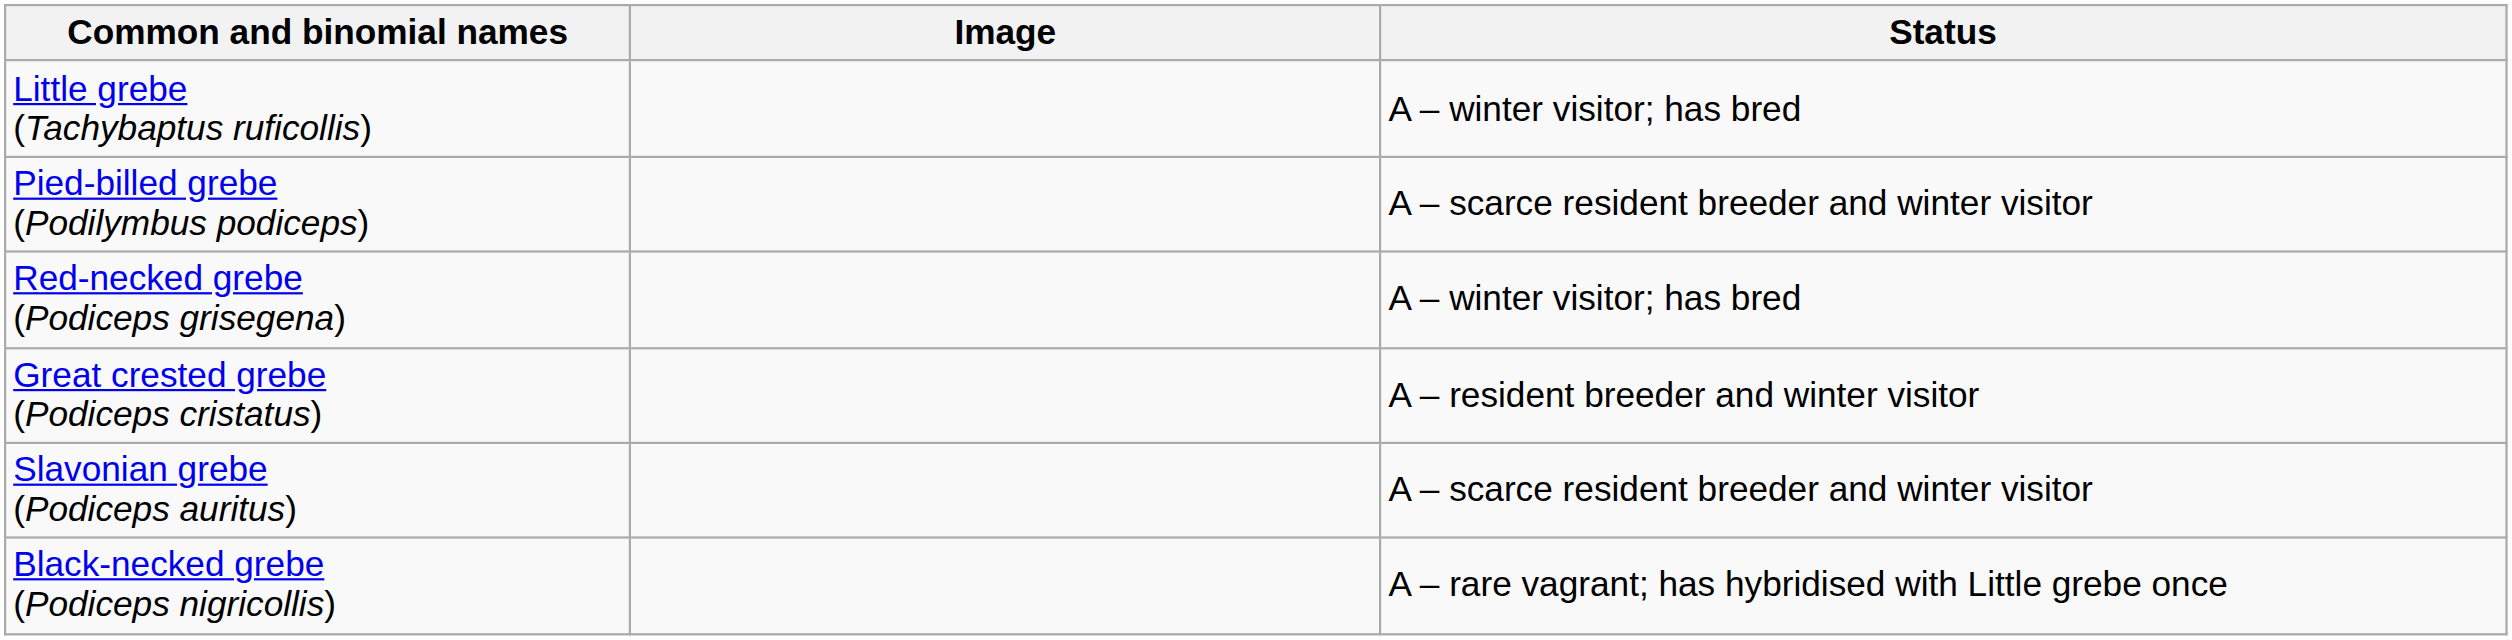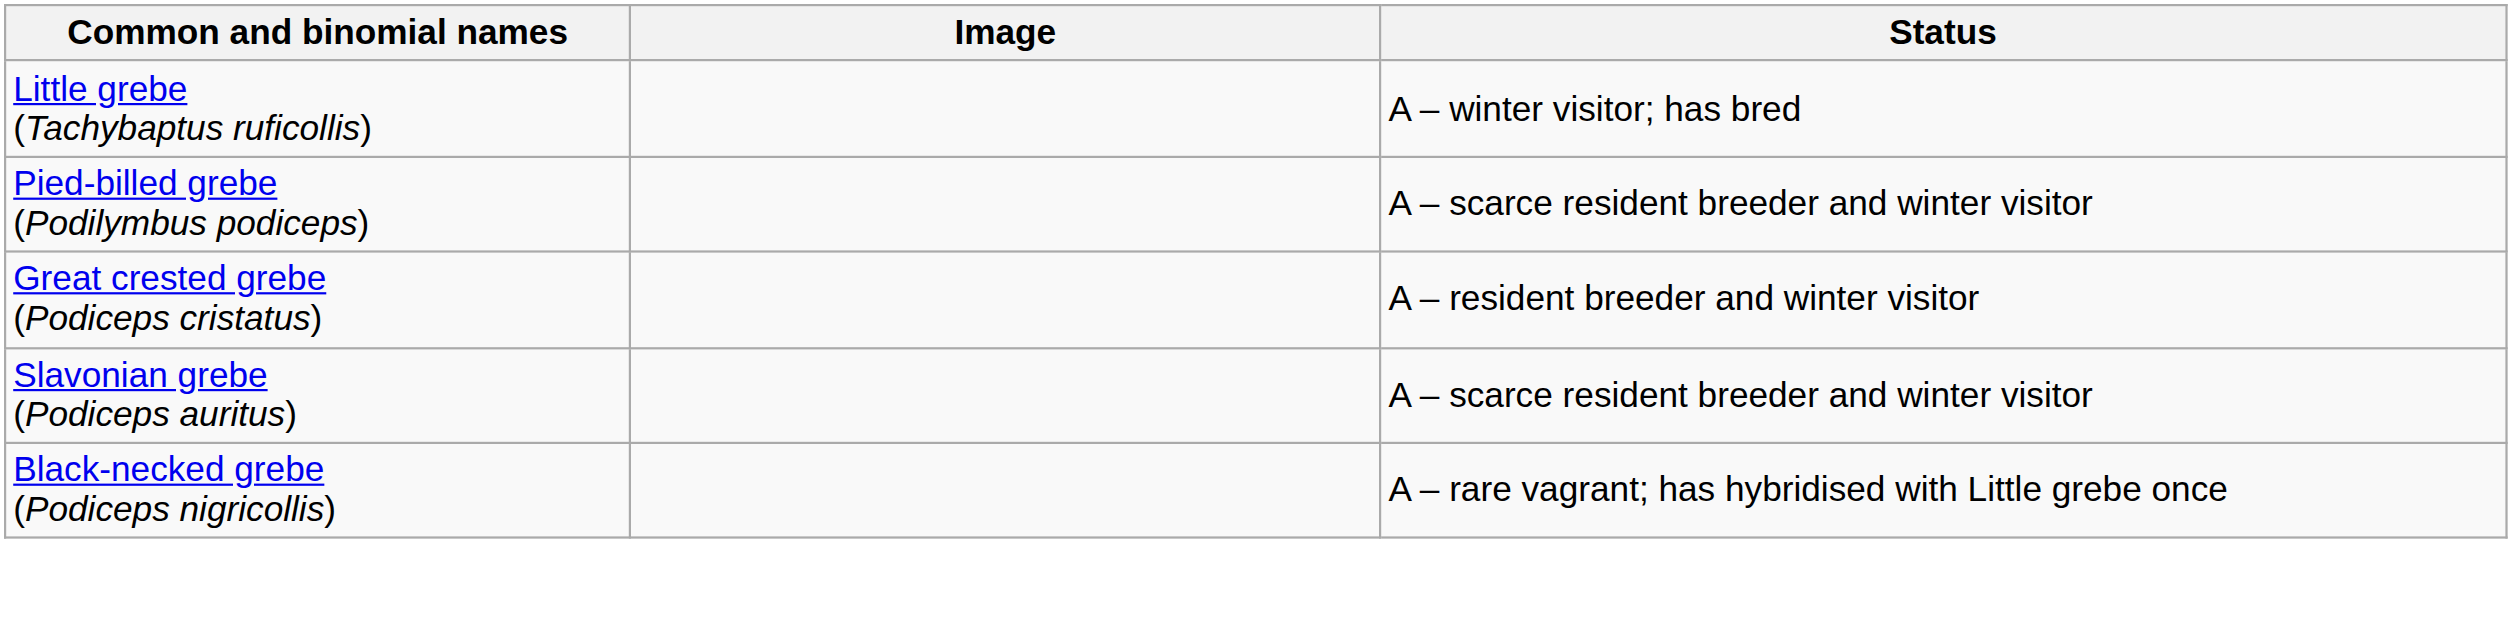- row: Red-necked grebe (Podiceps grisegena) | A – winter visitor; has bred
